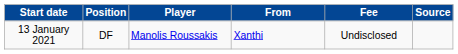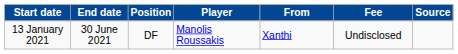+ column: End date | 30 June 2021
